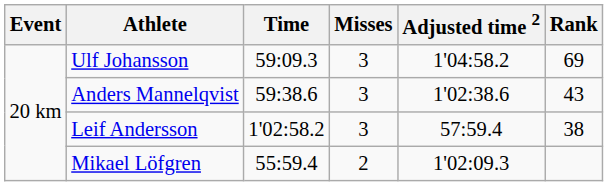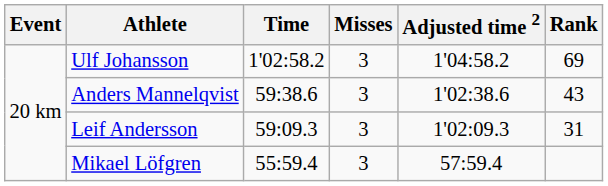Ulf Johansson | Time: 59:09.3 -> 1'02:58.2
Leif Andersson | Time: 1'02:58.2 -> 59:09.3
Leif Andersson | Adjusted time 2: 57:59.4 -> 1'02:09.3
Leif Andersson | Rank: 38 -> 31
Mikael Löfgren | Misses: 2 -> 3
Mikael Löfgren | Adjusted time 2: 1'02:09.3 -> 57:59.4
